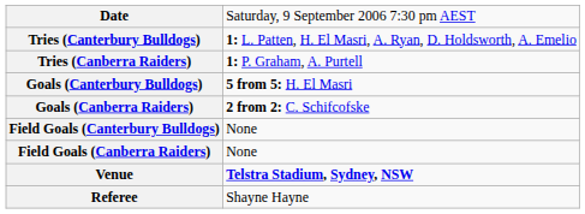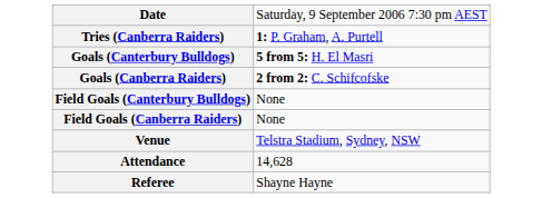- row: Tries (Canterbury Bulldogs) | 1: L. Patten, H. El Masri, A. Ryan, D. Holdsworth, A. Emelio
Venue | column 2: bold -> normal
+ row: Attendance | 14,628
